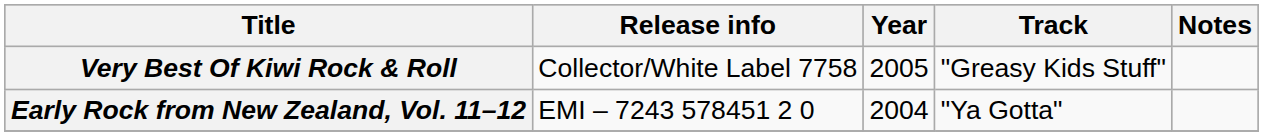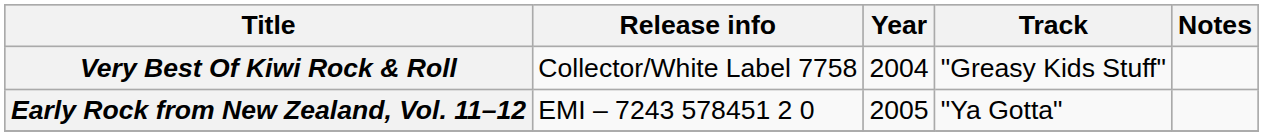Very Best Of Kiwi Rock & Roll | Year: 2005 -> 2004
Early Rock from New Zealand, Vol. 11–12 | Year: 2004 -> 2005
